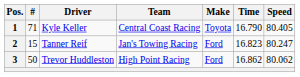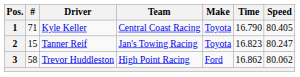2 | Make: Ford -> Toyota
3 | #: 50 -> 58
